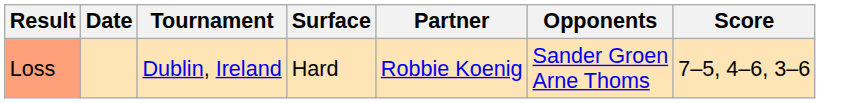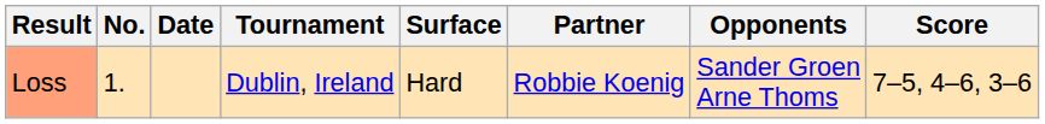+ column: No. | 1.
